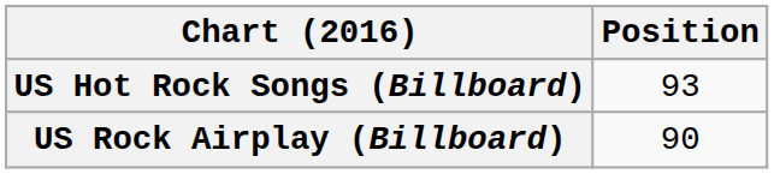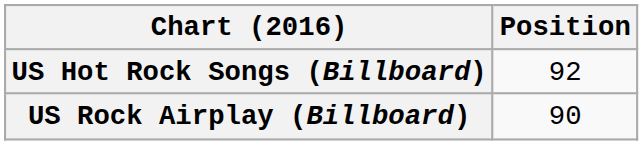US Hot Rock Songs (Billboard) | Position: 93 -> 92
